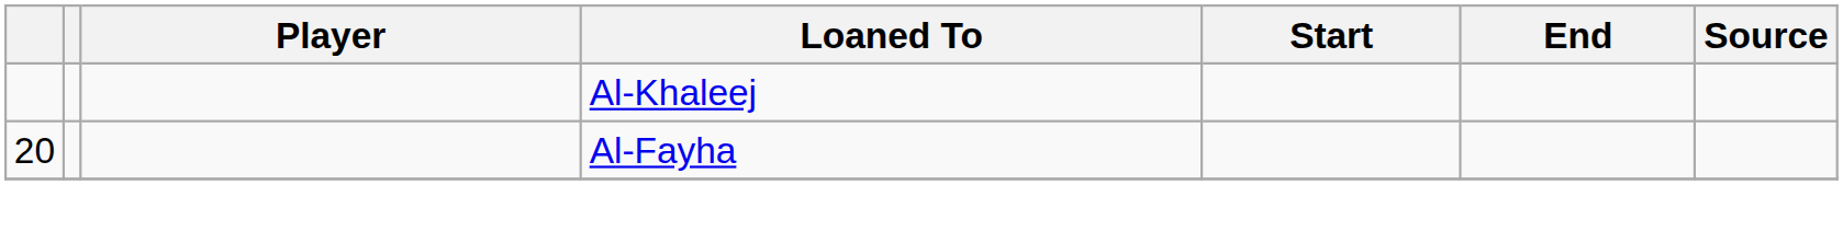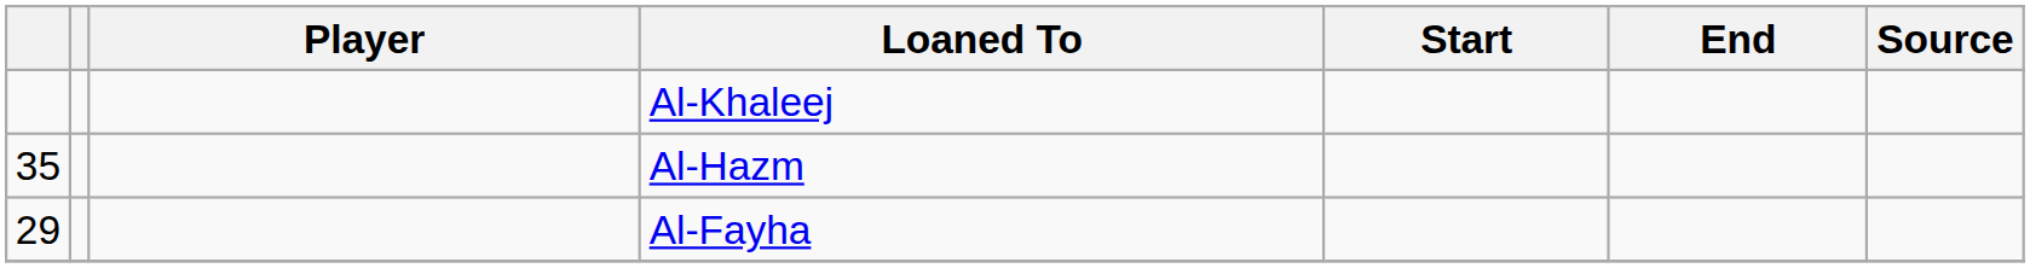+ row: 35 | Al-Hazm
Al-Fayha | column 1: 20 -> 29
